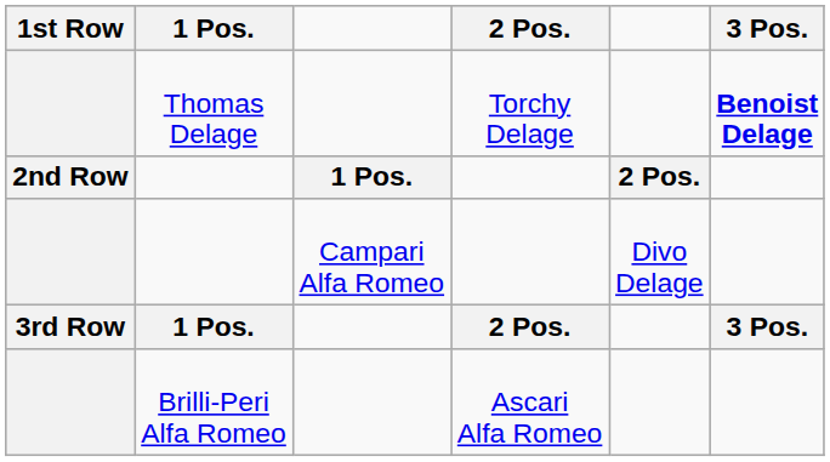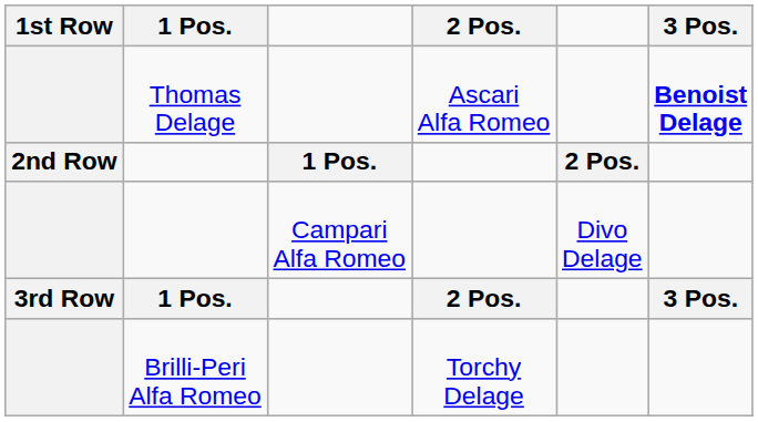Thomas Delage | 2 Pos.: Torchy Delage -> Ascari Alfa Romeo
Brilli-Peri Alfa Romeo | 2 Pos.: Ascari Alfa Romeo -> Torchy Delage
